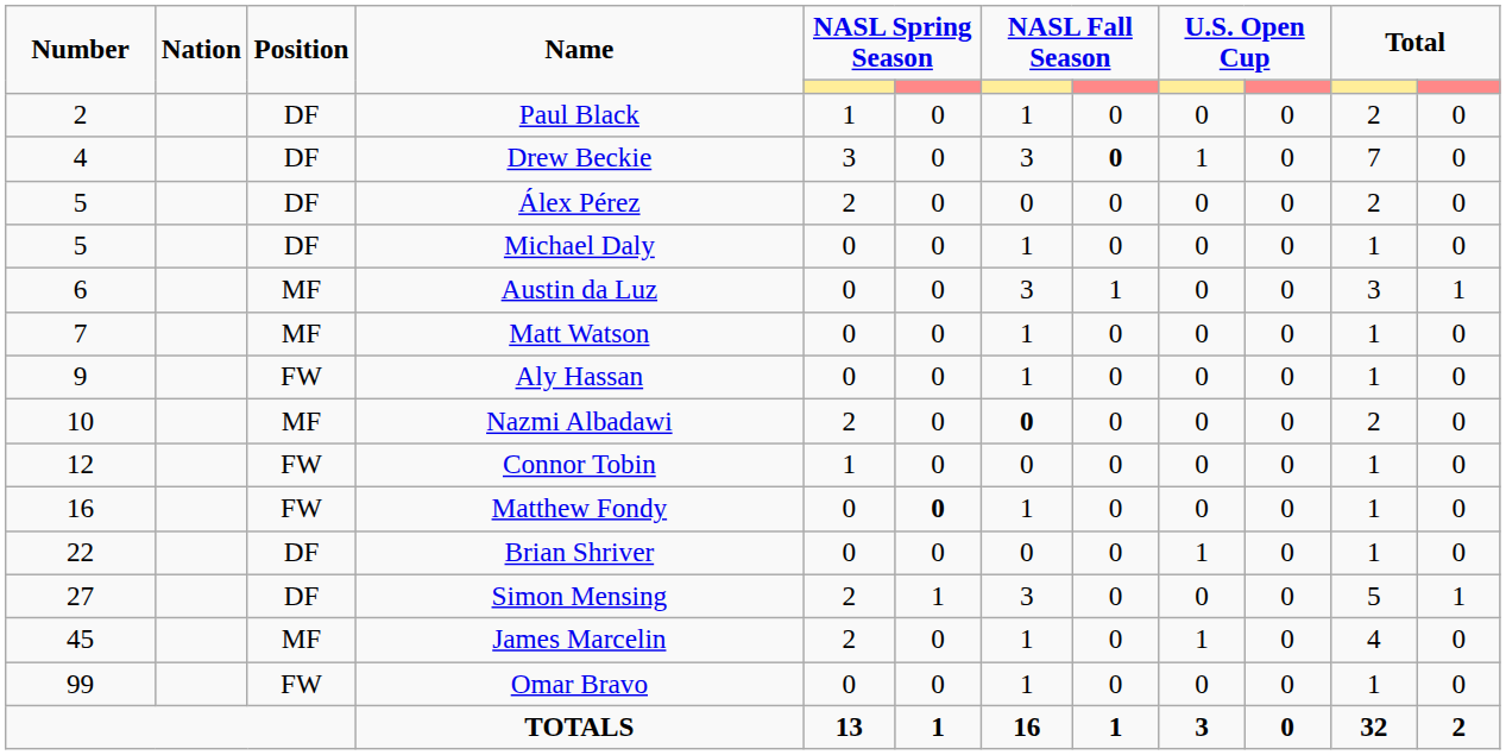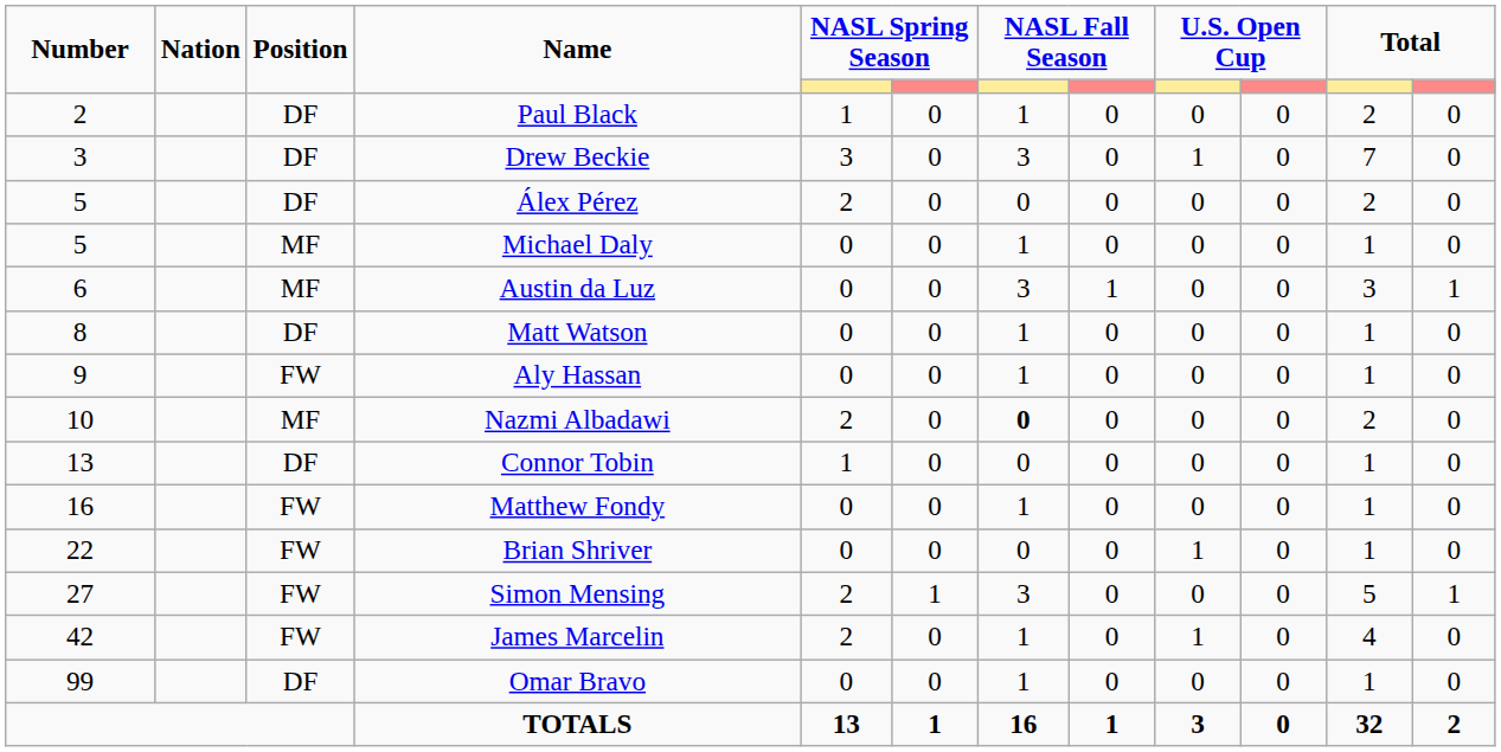Drew Beckie | Number: 4 -> 3
Drew Beckie | column 8: bold -> normal
Michael Daly | Position: DF -> MF
Matt Watson | Number: 7 -> 8
Matt Watson | Position: MF -> DF
Connor Tobin | Number: 12 -> 13
Connor Tobin | Position: FW -> DF
Matthew Fondy | column 6: bold -> normal
Brian Shriver | Position: DF -> FW
Simon Mensing | Position: DF -> FW
James Marcelin | Number: 45 -> 42
James Marcelin | Position: MF -> FW
Omar Bravo | Position: FW -> DF
